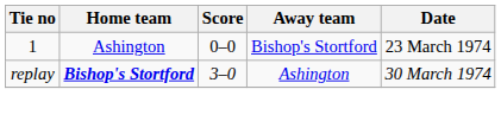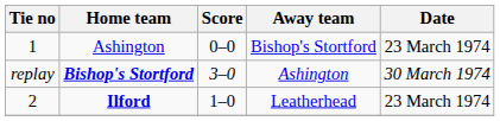+ row: 2 | Ilford | 1–0 | Leatherhead | 23 March 1974
